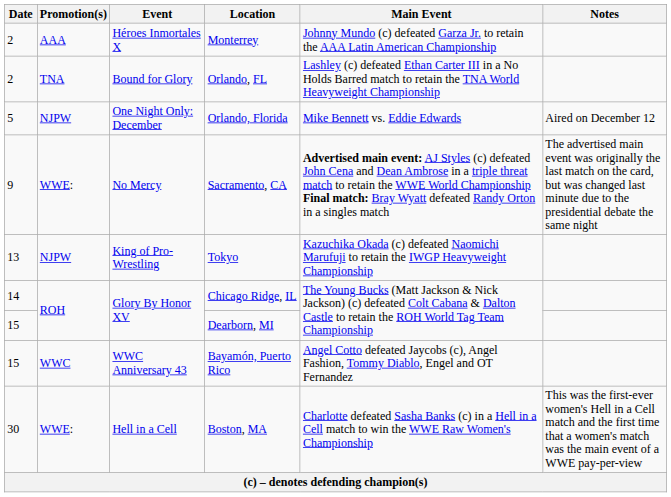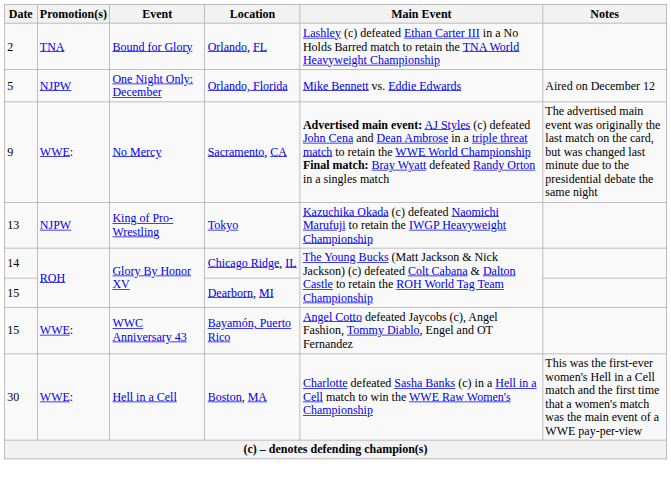- row: 2 | AAA | Héroes Inmortales X | Monterrey | Johnny Mundo (c) defeated Garza Jr. to retain the AAA Latin American Championship
Bayamón, Puerto Rico | Promotion(s): WWC -> WWE:
